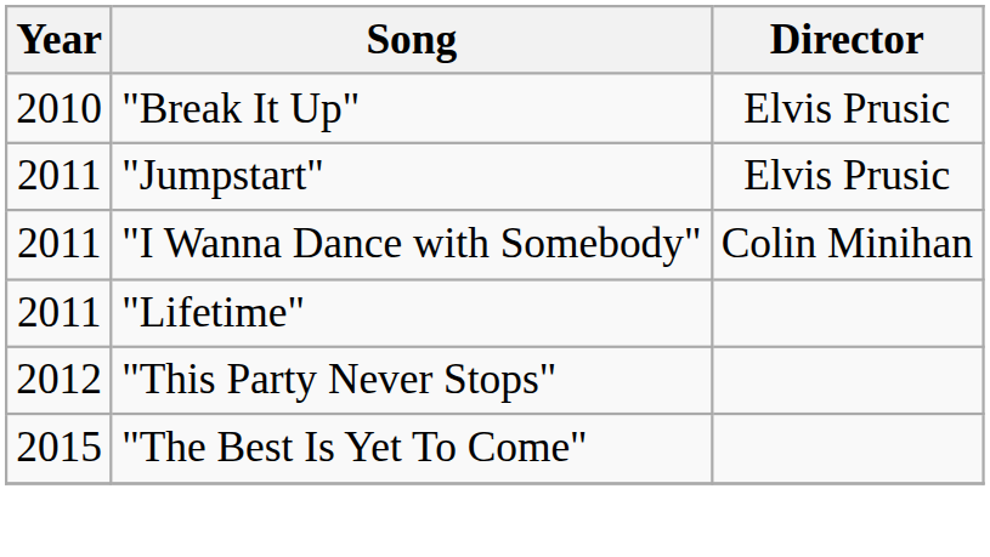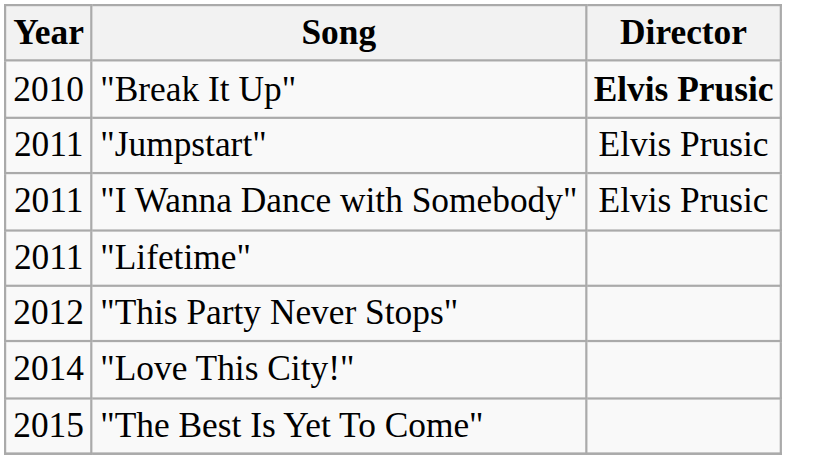"Break It Up" | Director: normal -> bold
"I Wanna Dance with Somebody" | Director: Colin Minihan -> Elvis Prusic
+ row: 2014 | "Love This City!"
